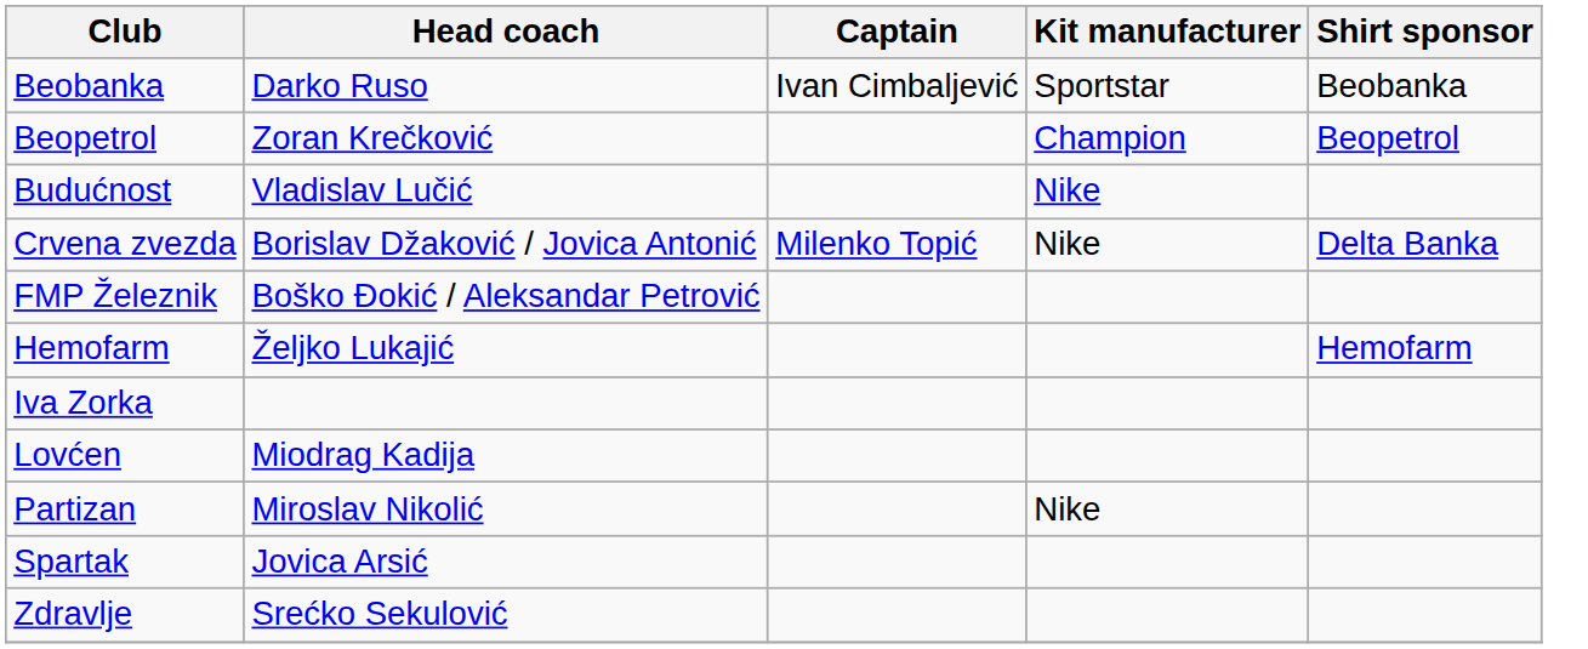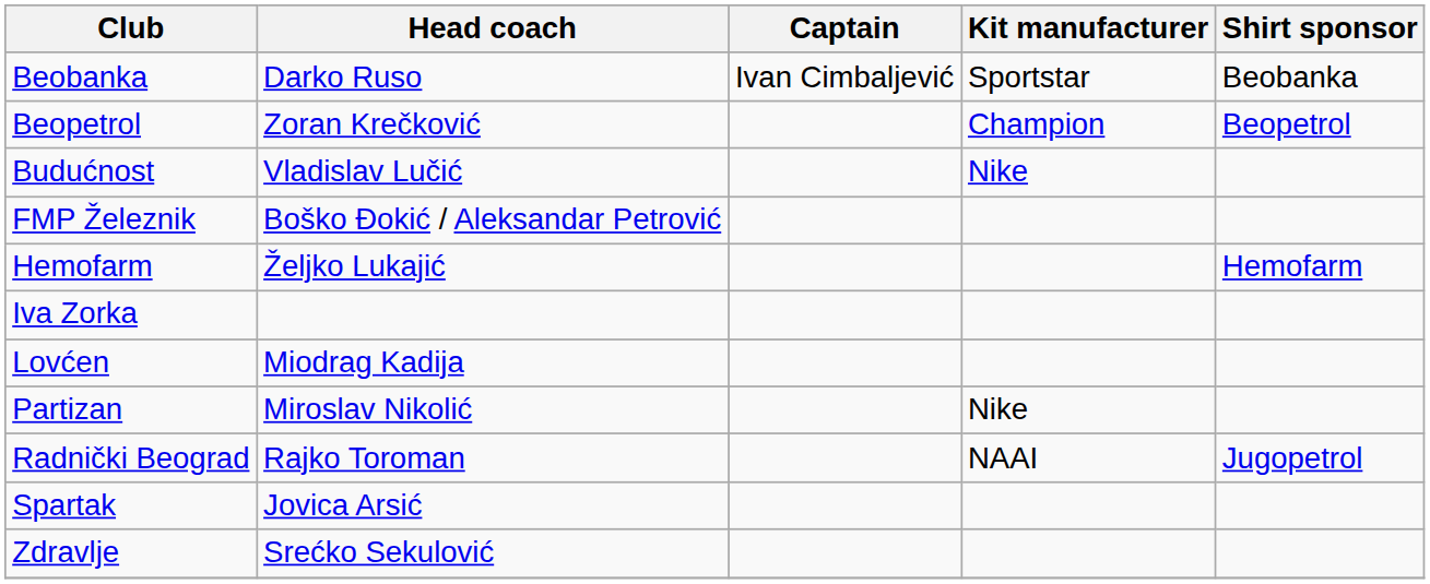- row: Crvena zvezda | Borislav Džaković / Jovica Antonić | Milenko Topić | Nike | Delta Banka
+ row: Radnički Beograd | Rajko Toroman | NAAI | Jugopetrol
